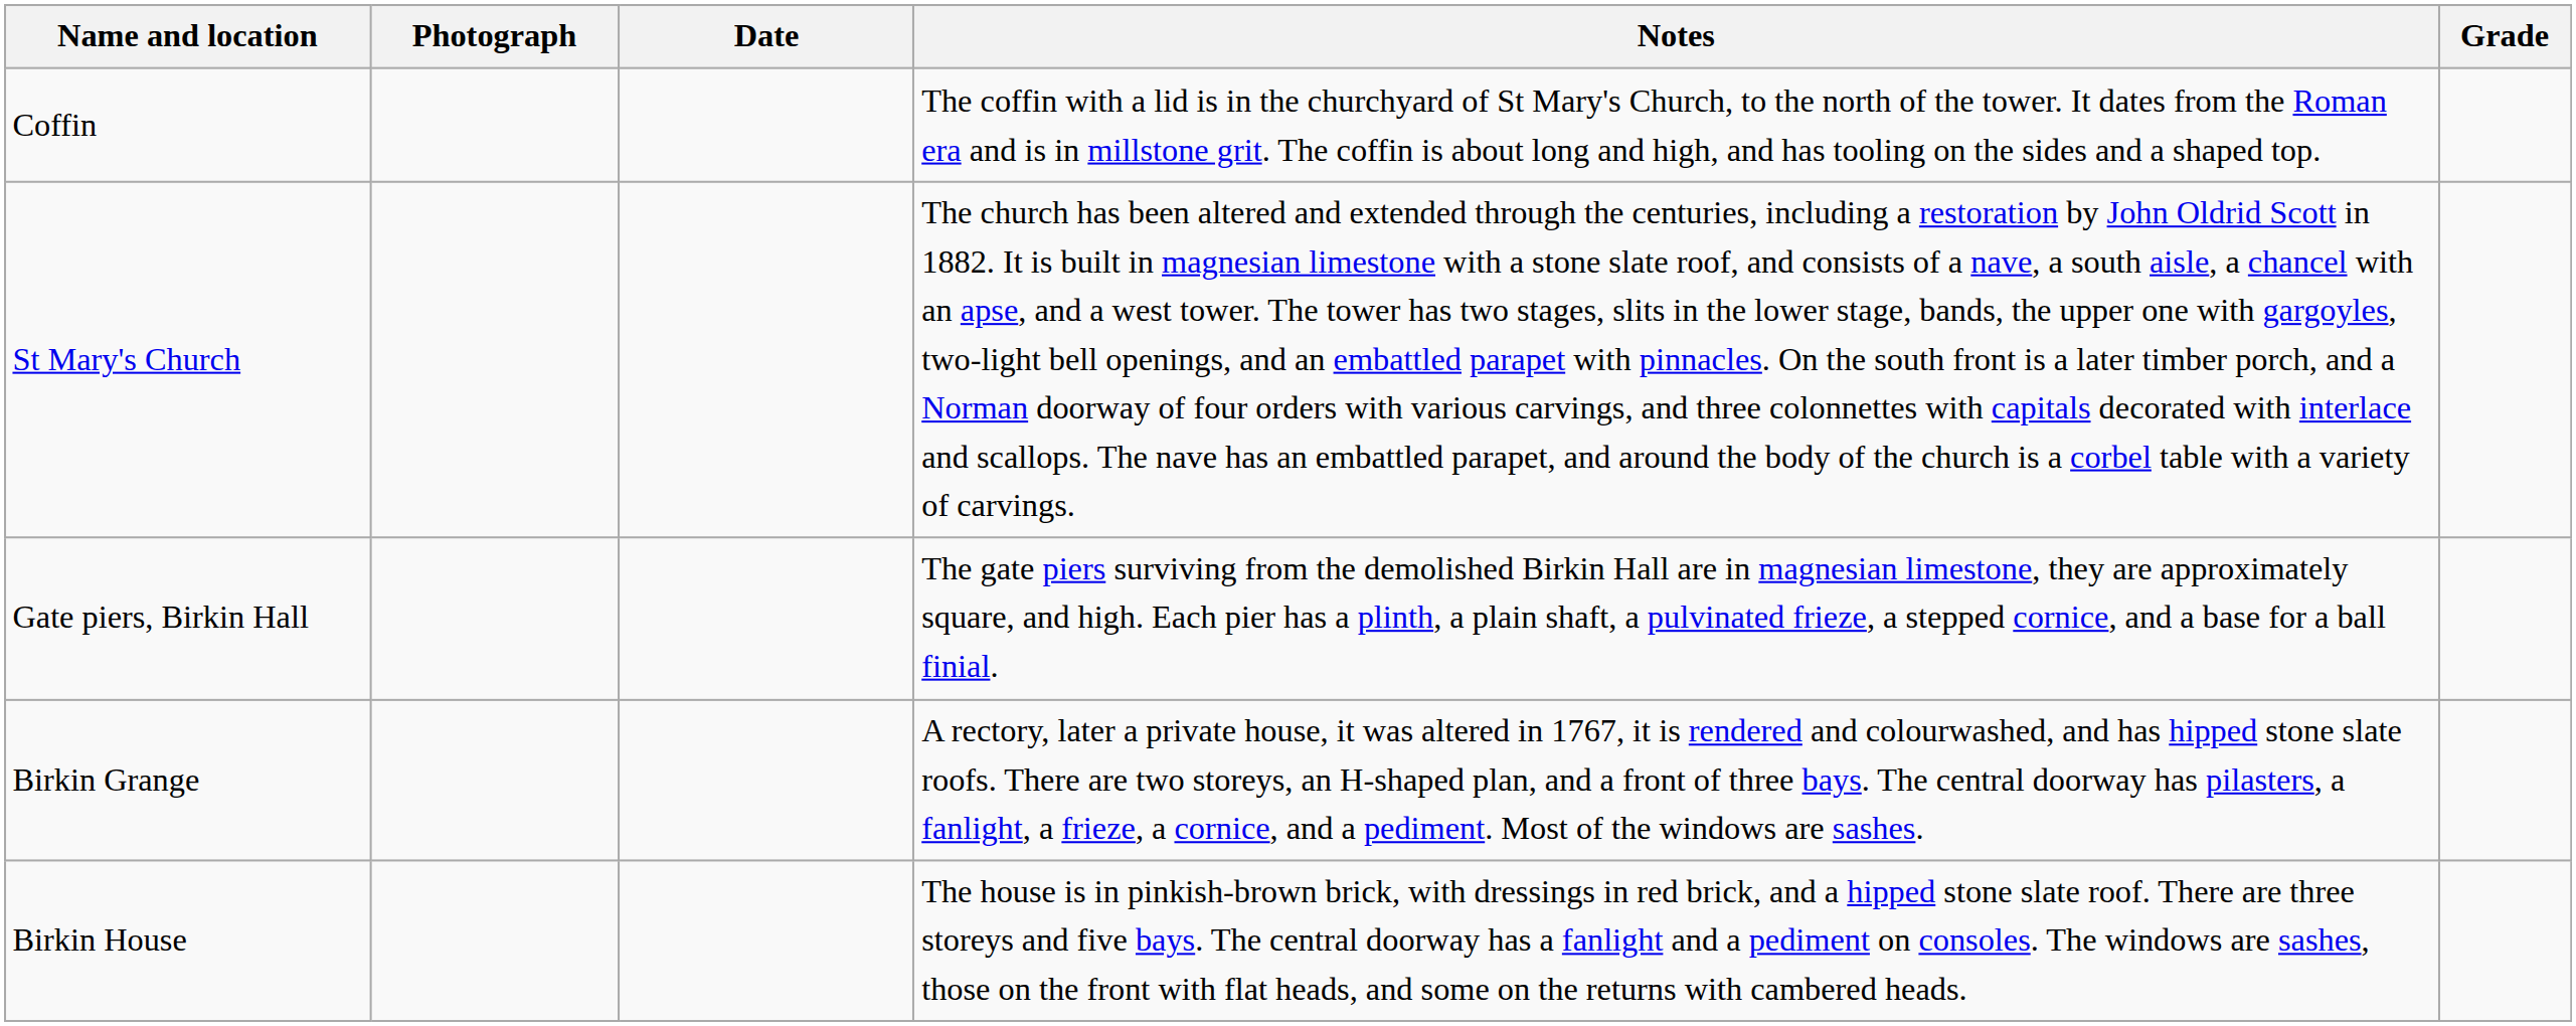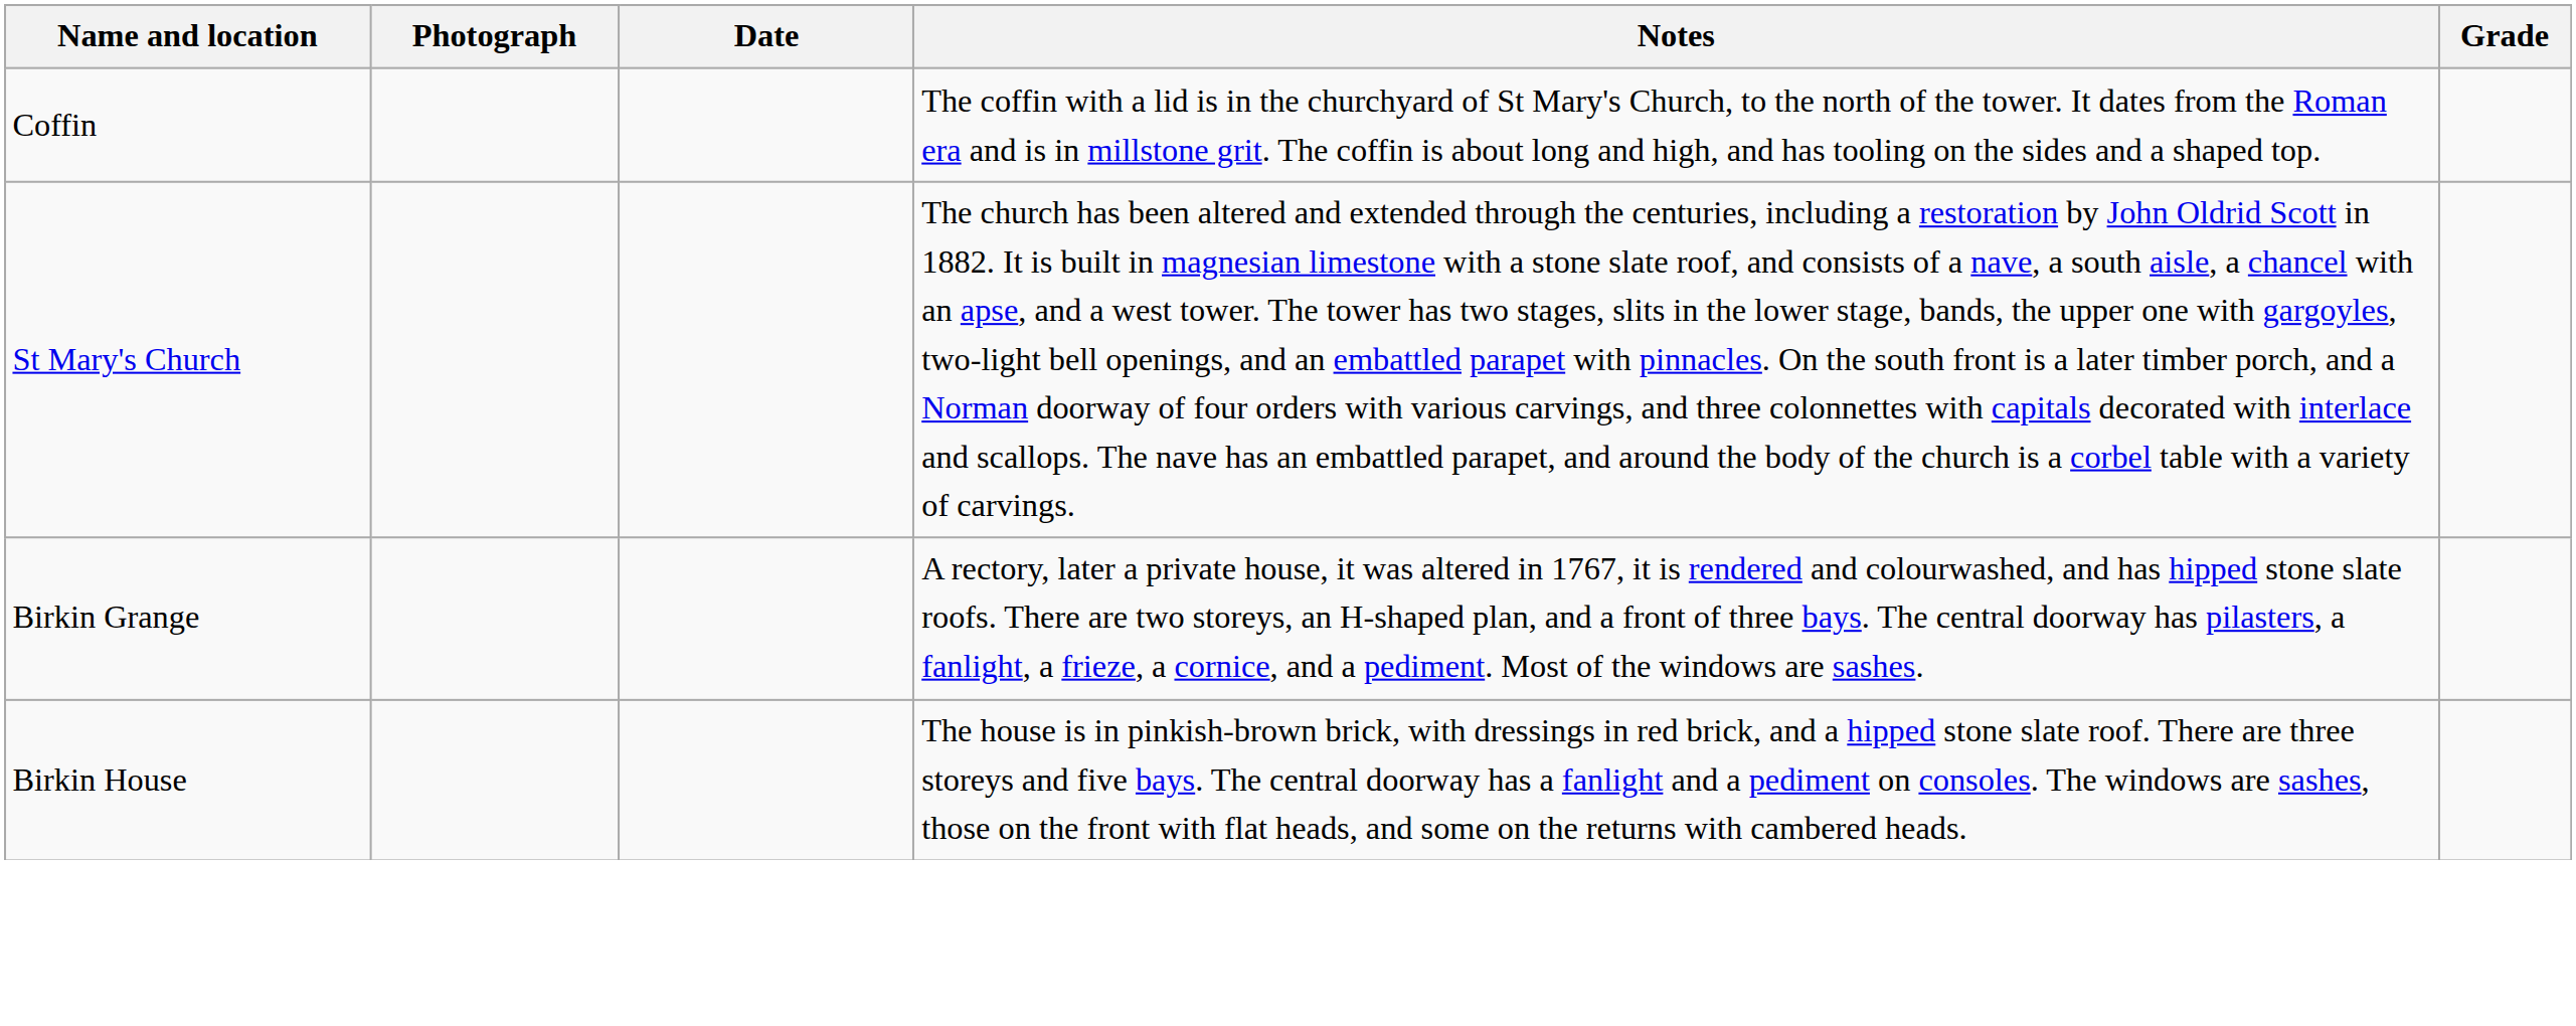- row: Gate piers, Birkin Hall | The gate piers surviving from the demolished Birkin Hall are in magnesian limestone, they are approximately square, and high. Each pier has a plinth, a plain shaft, a pulvinated frieze, a stepped cornice, and a base for a ball finial.
